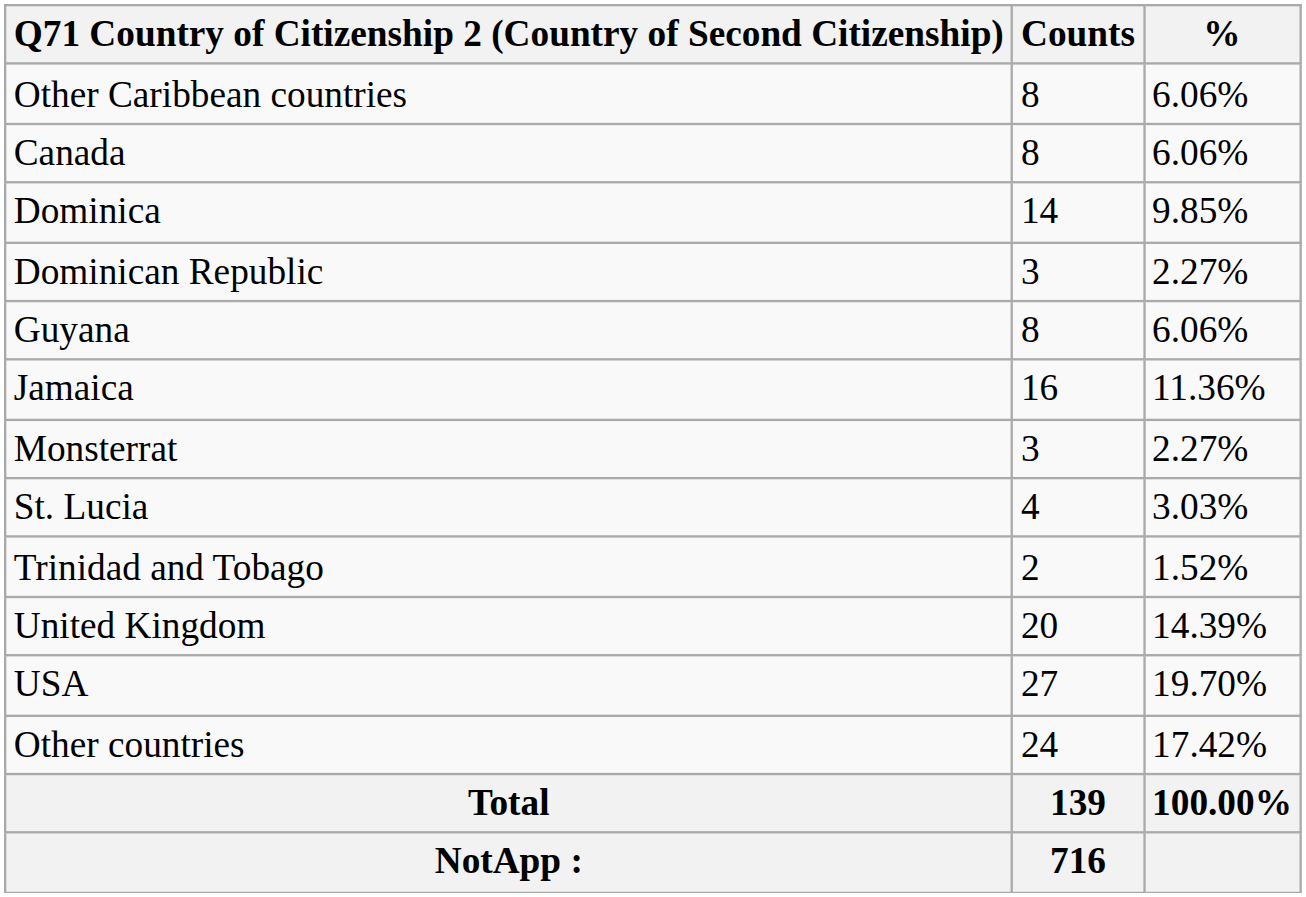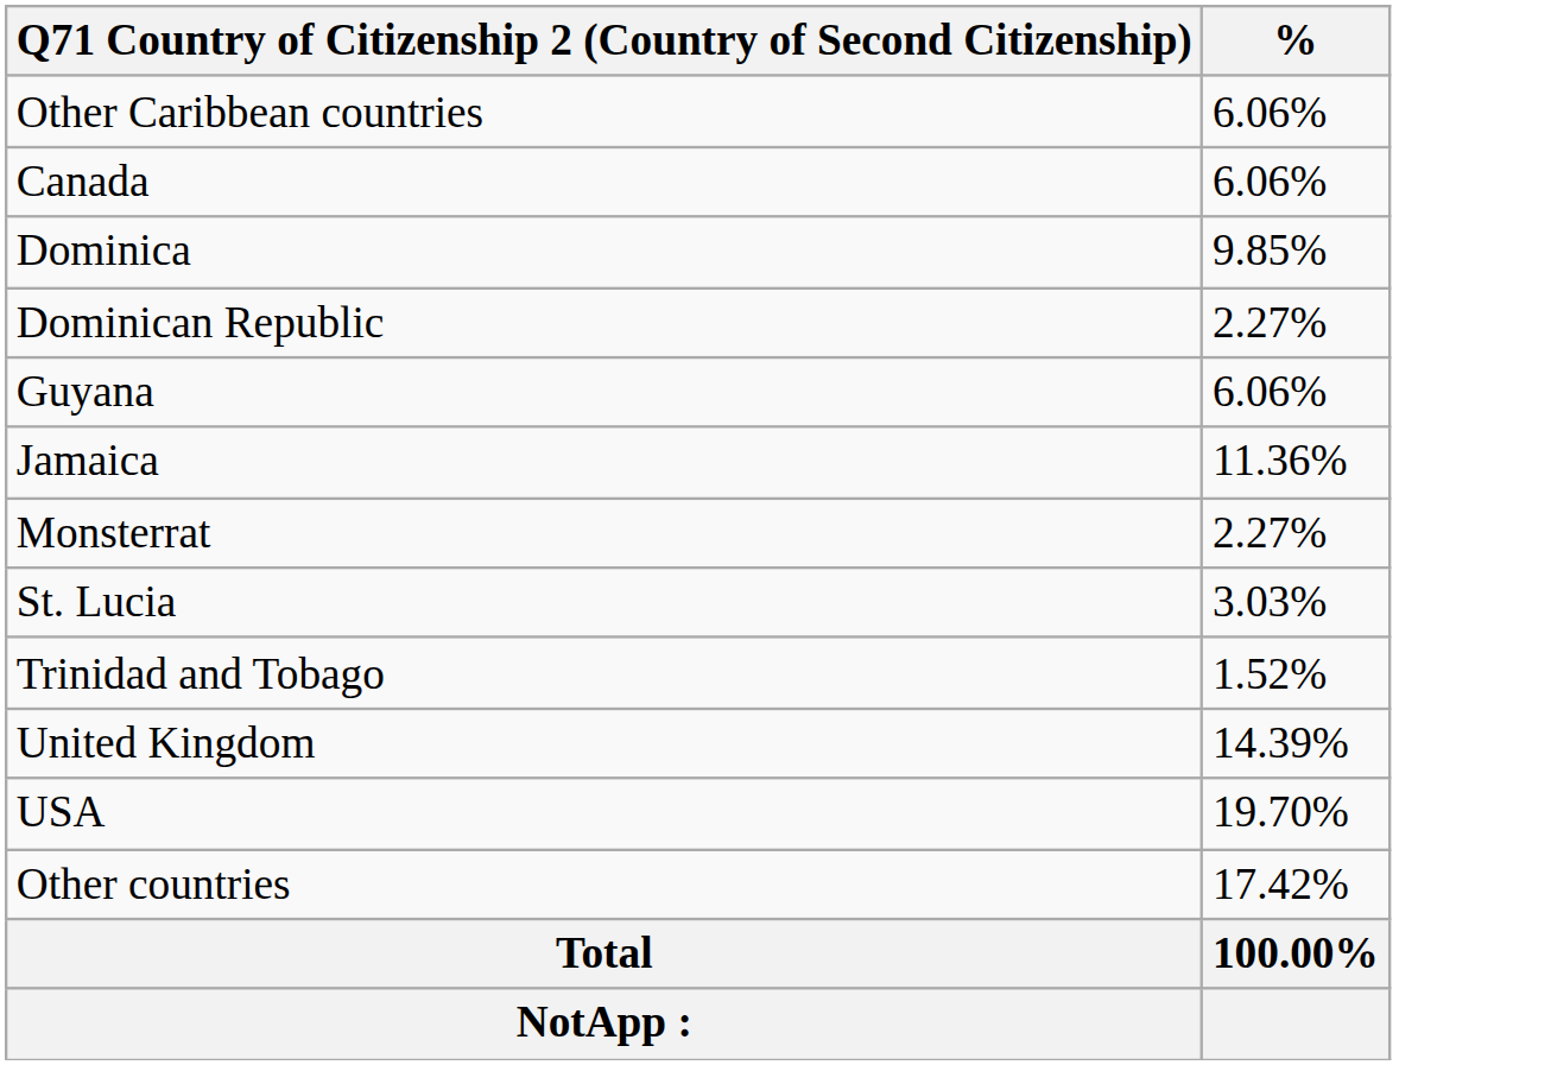- column: Counts | 8 | 8 | 14 | 3 | 8 | 16 | 3 | 4 | 2 | 20 | 27 | 24 | 139 | 716
